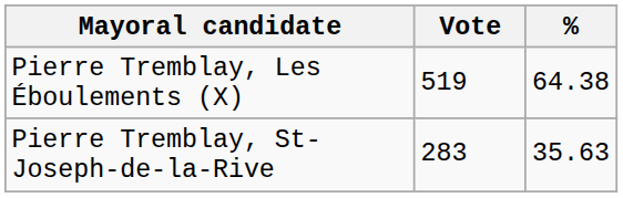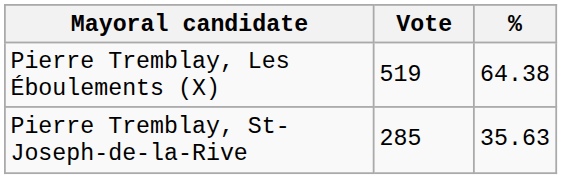Pierre Tremblay, St-Joseph-de-la-Rive | Vote: 283 -> 285
